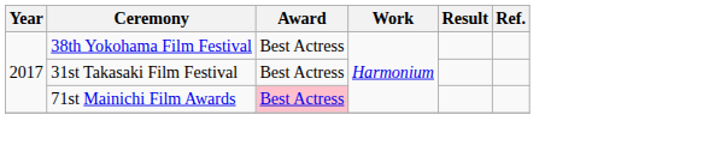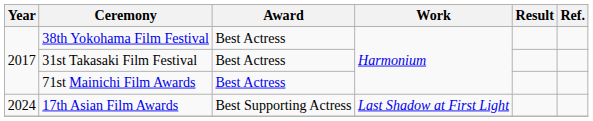71st Mainichi Film Awards | Award: pink background -> no background
+ row: 2024 | 17th Asian Film Awards | Best Supporting Actress | Last Shadow at First Light
